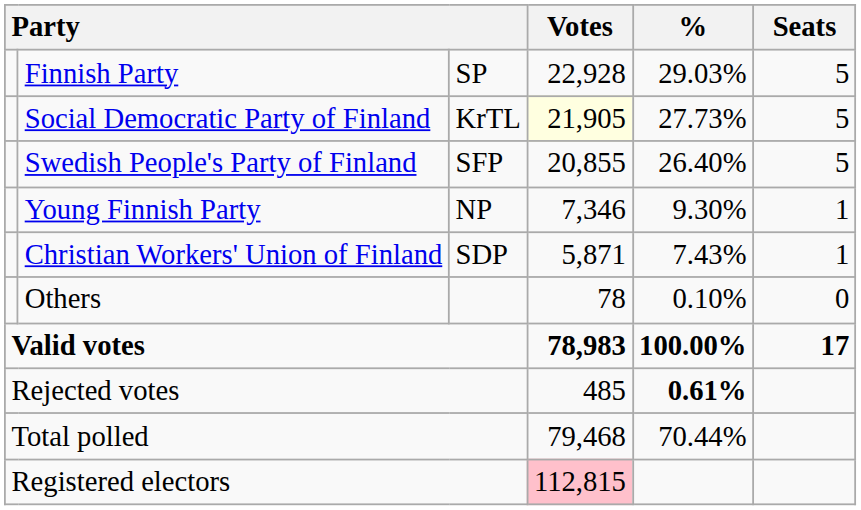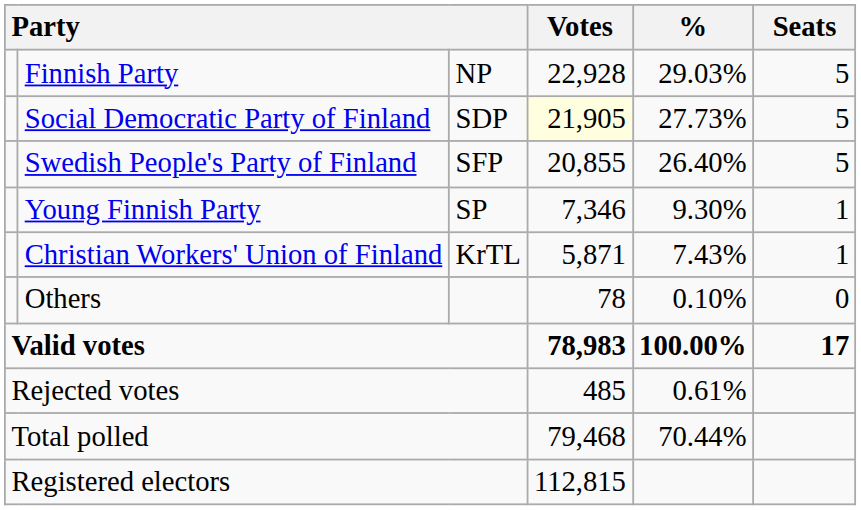Finnish Party | column 3: SP -> NP
Social Democratic Party of Finland | column 3: KrTL -> SDP
Young Finnish Party | column 3: NP -> SP
Christian Workers' Union of Finland | column 3: SDP -> KrTL
Rejected votes | %: bold -> normal
Registered electors | Votes: pink background -> no background
